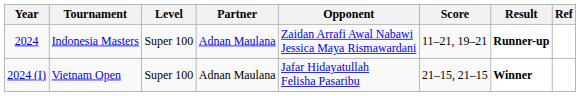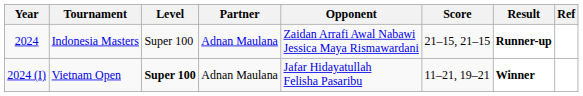Indonesia Masters | Score: 11–21, 19–21 -> 21–15, 21–15
Vietnam Open | Level: normal -> bold
Vietnam Open | Score: 21–15, 21–15 -> 11–21, 19–21
